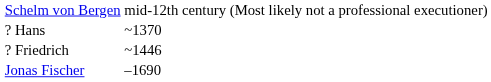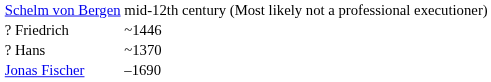rows swapped: ? Hans <-> ? Friedrich
